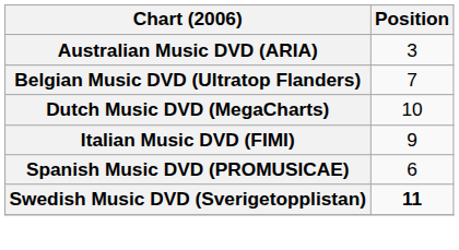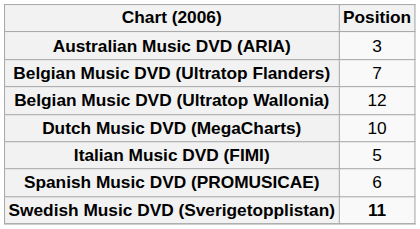+ row: Belgian Music DVD (Ultratop Wallonia) | 12
Italian Music DVD (FIMI) | Position: 9 -> 5
